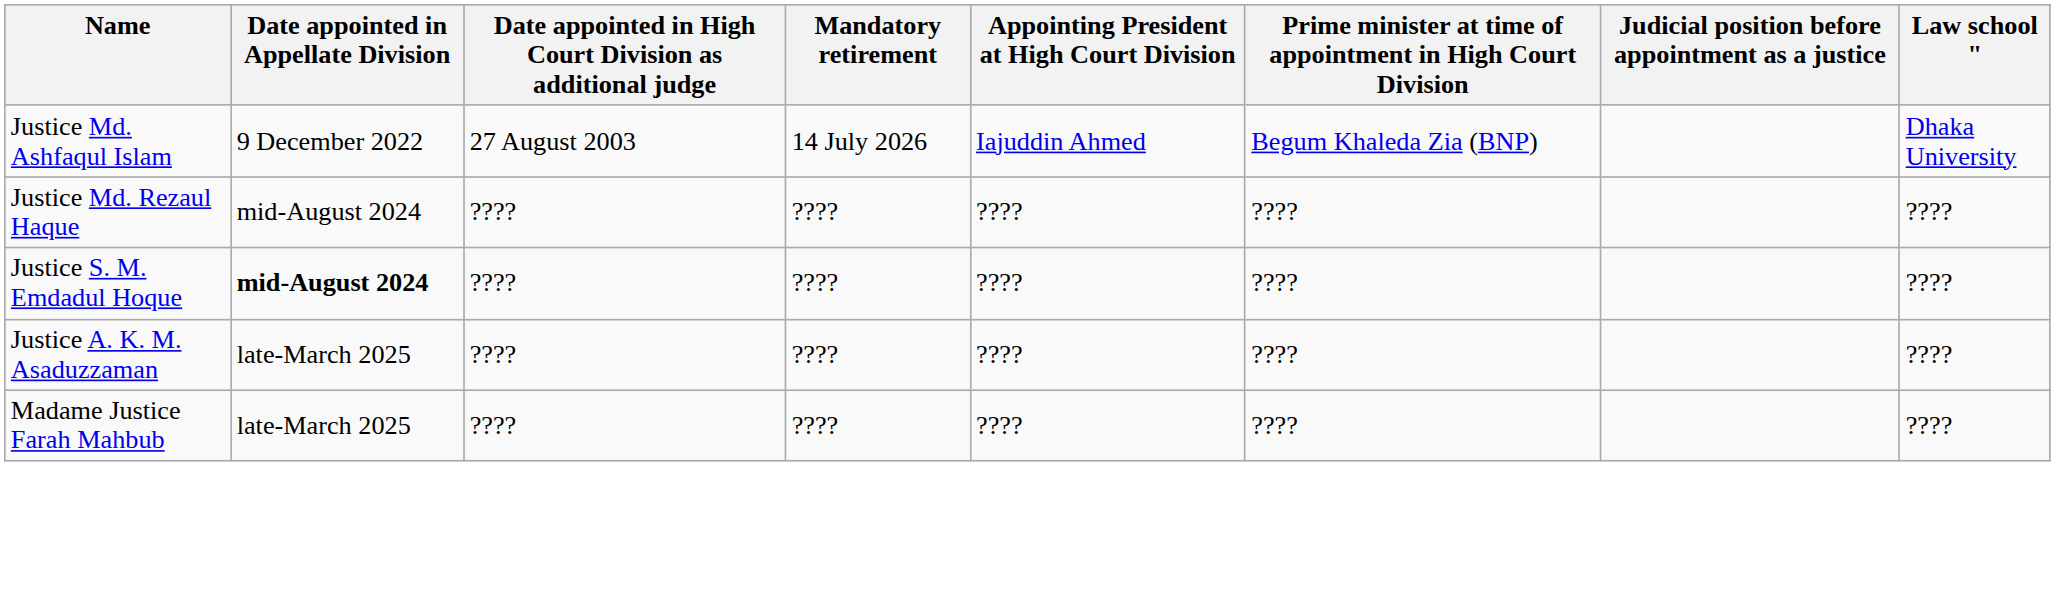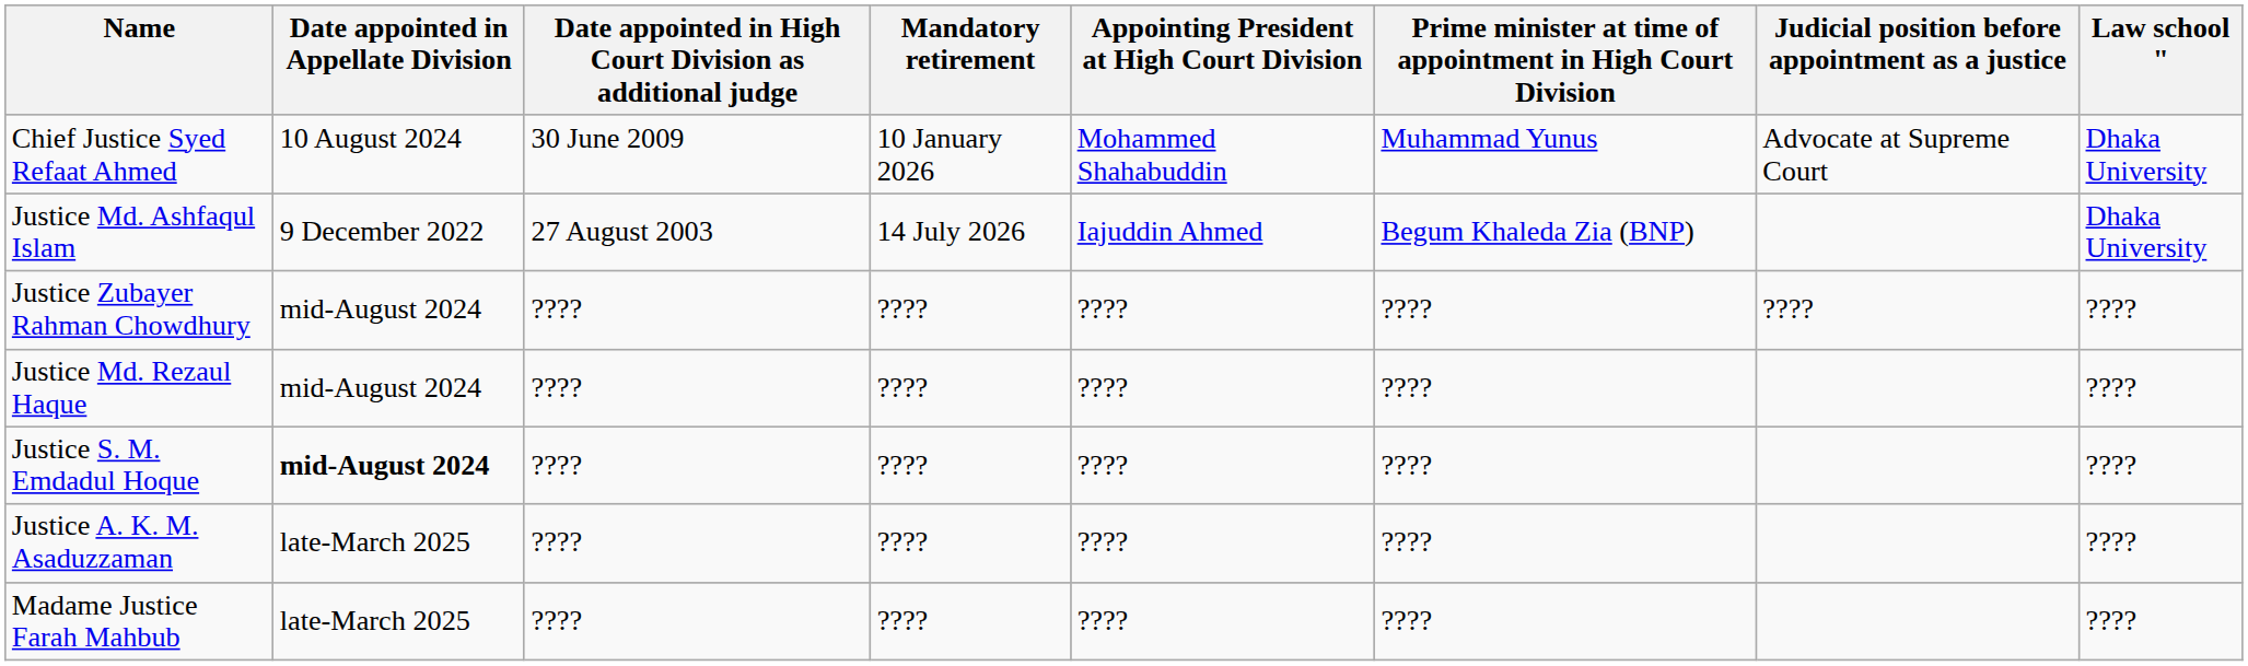+ row: Chief Justice Syed Refaat Ahmed | 10 August 2024 | 30 June 2009 | 10 January 2026 | Mohammed Shahabuddin | Muhammad Yunus | Advocate at Supreme Court | Dhaka University
+ row: Justice Zubayer Rahman Chowdhury | mid-August 2024 | ???? | ???? | ???? | ???? | ???? | ????
